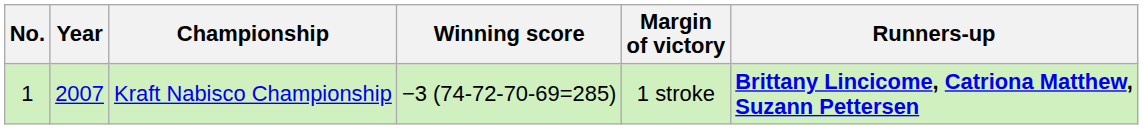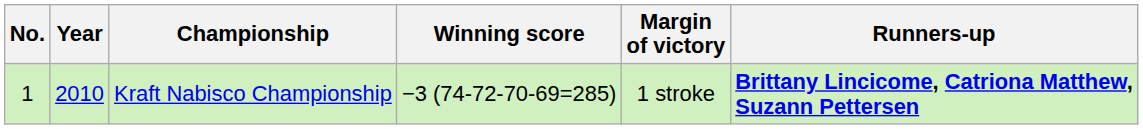Kraft Nabisco Championship | Year: 2007 -> 2010
